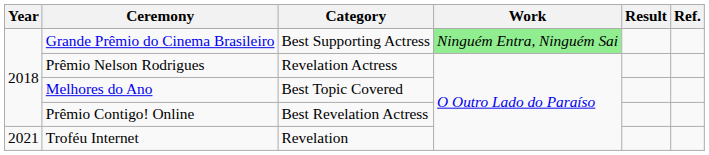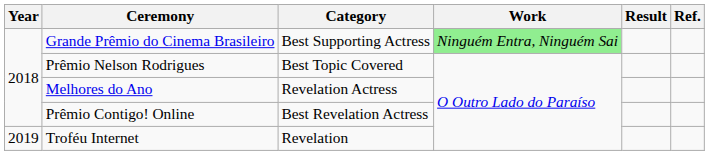Prêmio Nelson Rodrigues | Category: Revelation Actress -> Best Topic Covered
Melhores do Ano | Category: Best Topic Covered -> Revelation Actress
Troféu Internet | Year: 2021 -> 2019
